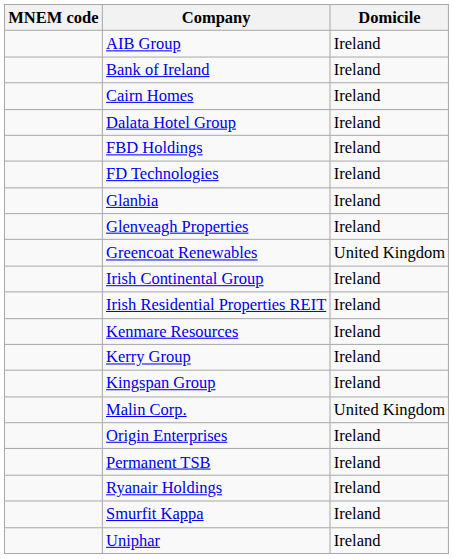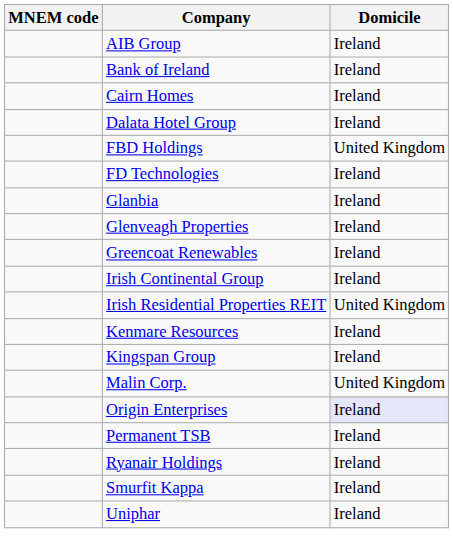FBD Holdings | Domicile: Ireland -> United Kingdom
Greencoat Renewables | Domicile: United Kingdom -> Ireland
Irish Residential Properties REIT | Domicile: Ireland -> United Kingdom
- row: Kerry Group | Ireland
Origin Enterprises | Domicile: no background -> lavender background
